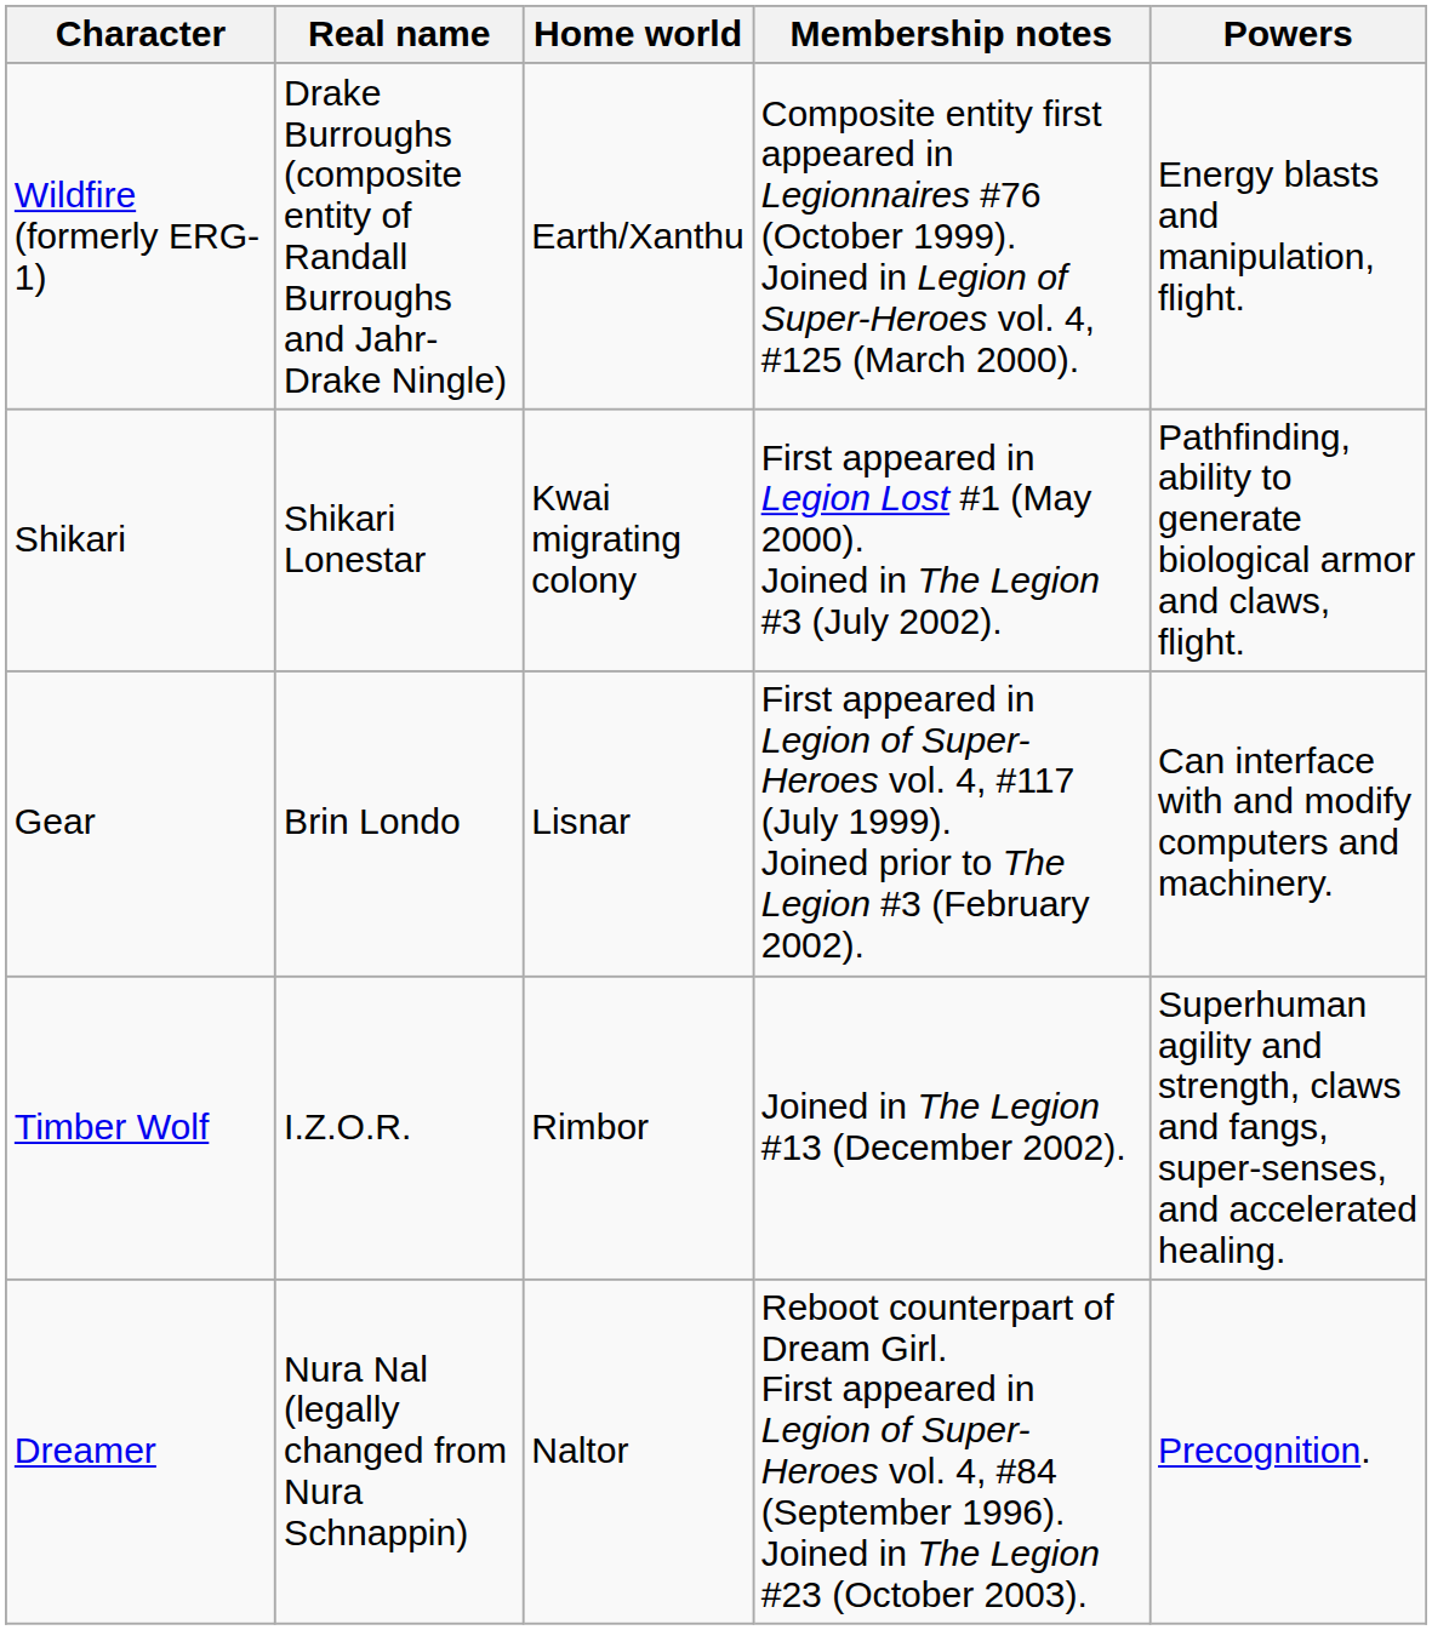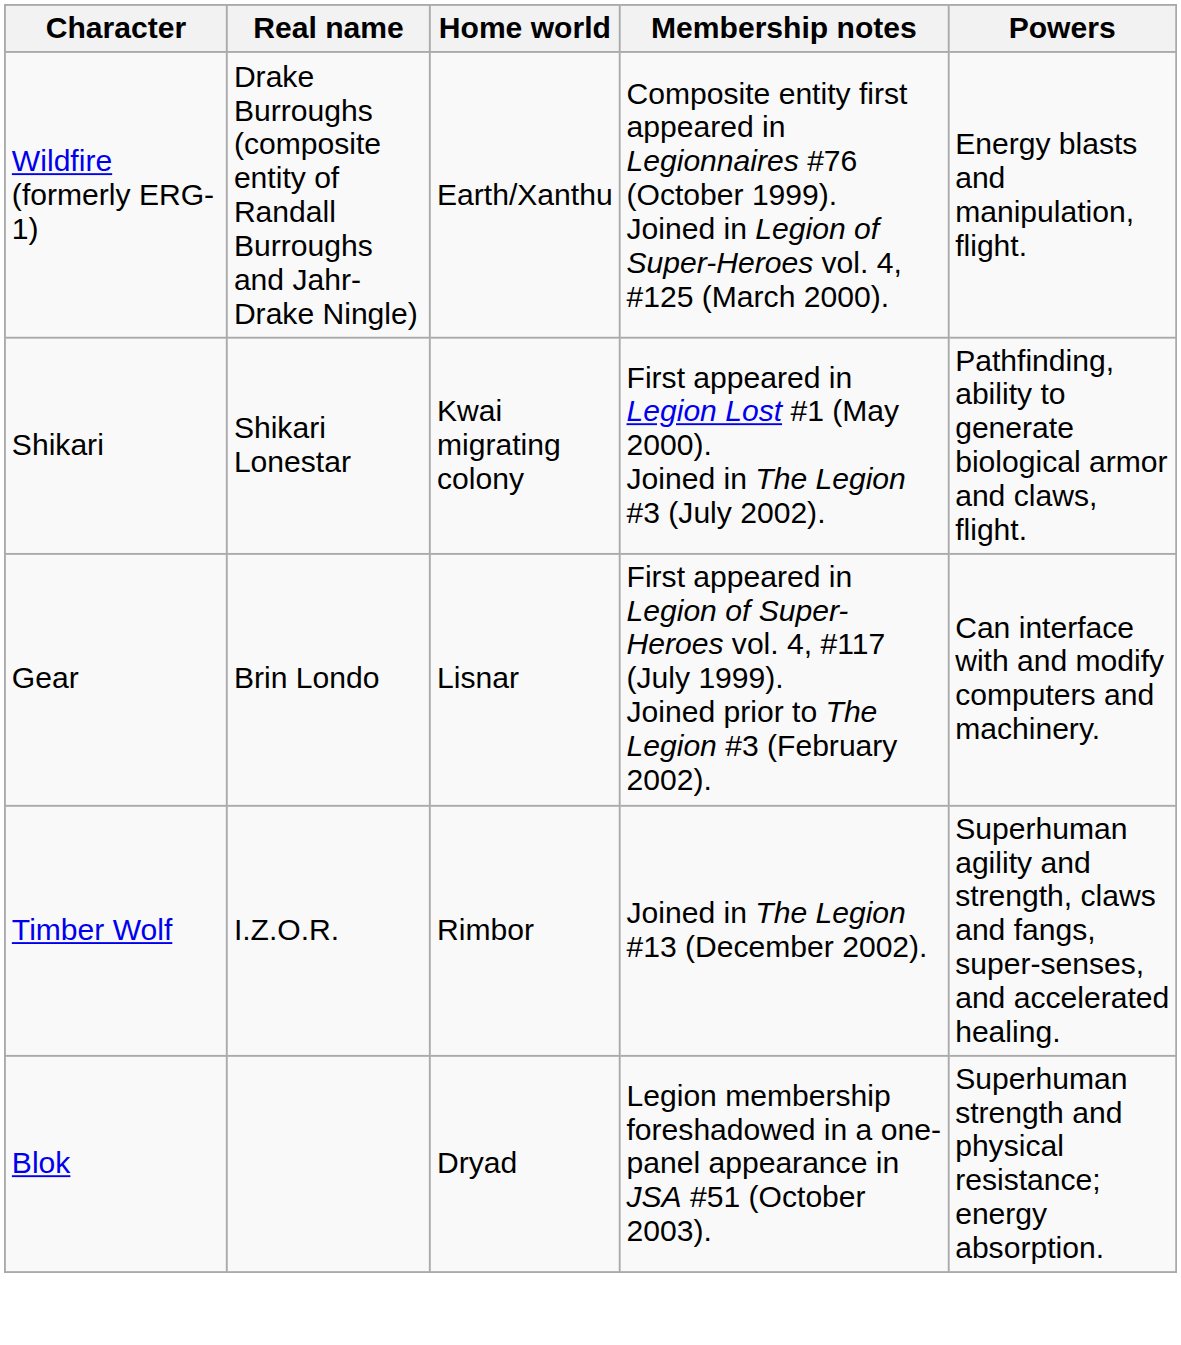- row: Dreamer | Nura Nal (legally changed from Nura Schnappin) | Naltor | Reboot counterpart of Dream Girl. First appeared in Legion of Super-Heroes vol. 4, #84 (September 1996). Joined in The Legion #23 (October 2003). | Precognition.
+ row: Blok | Dryad | Legion membership foreshadowed in a one-panel appearance in JSA #51 (October 2003). | Superhuman strength and physical resistance; energy absorption.
